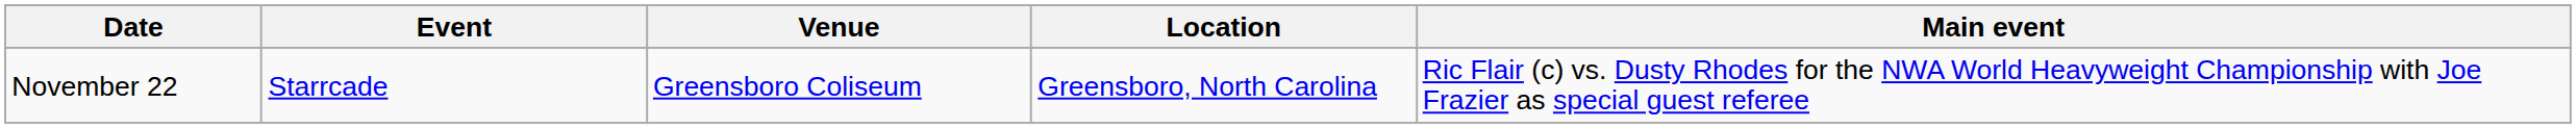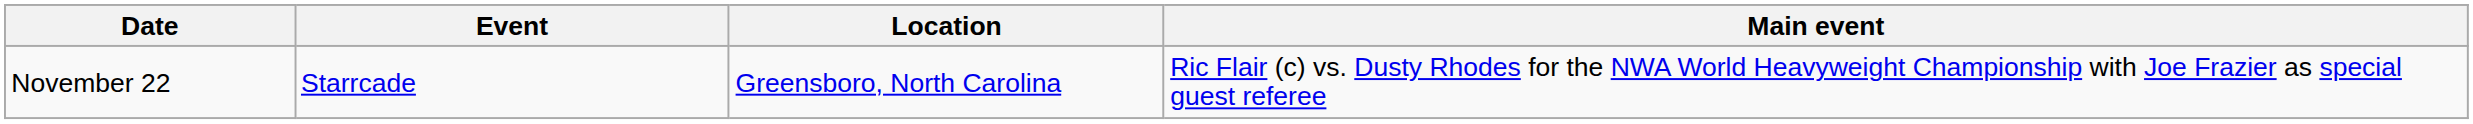- column: Venue | Greensboro Coliseum
